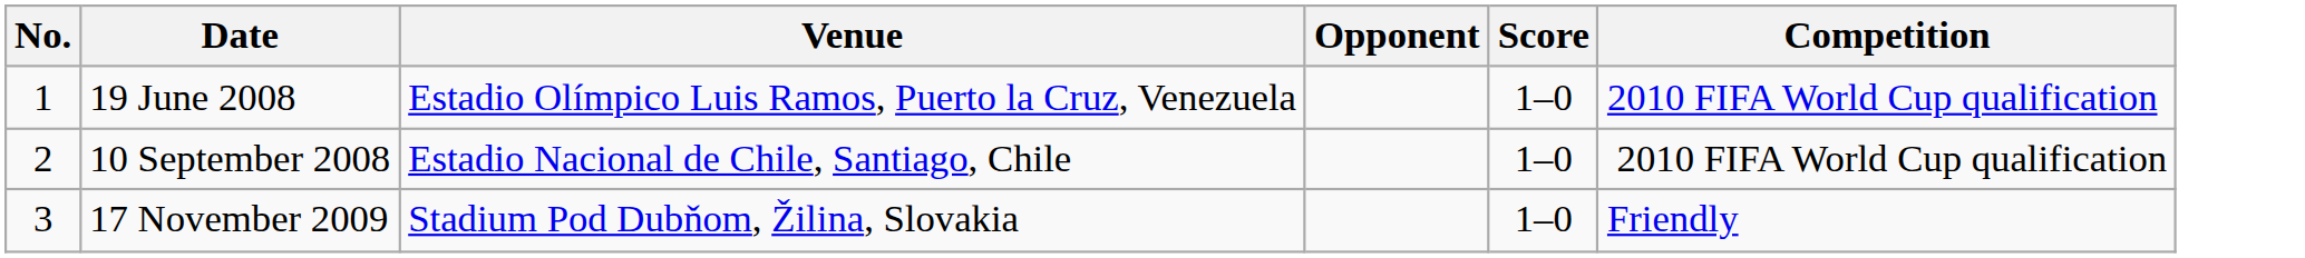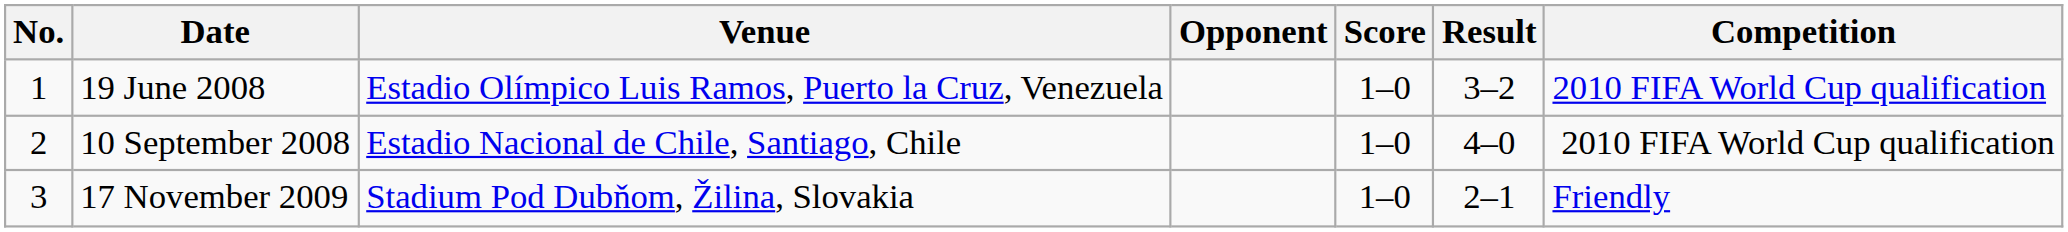+ column: Result | 3–2 | 4–0 | 2–1
